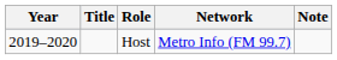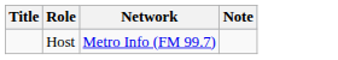- column: Year | 2019–2020
